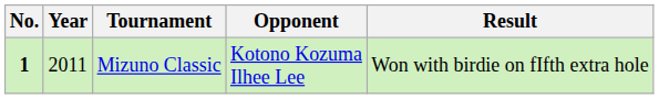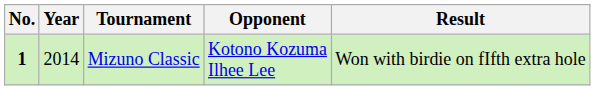Mizuno Classic | Year: 2011 -> 2014
